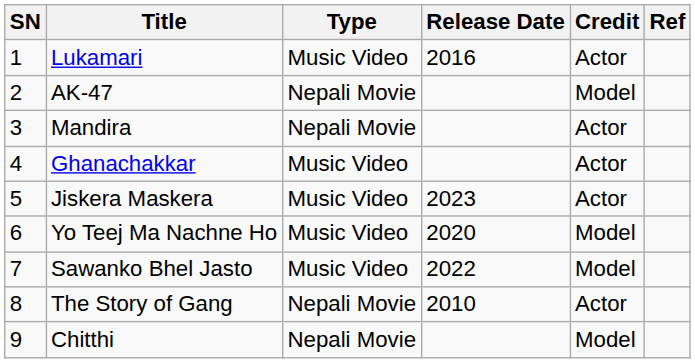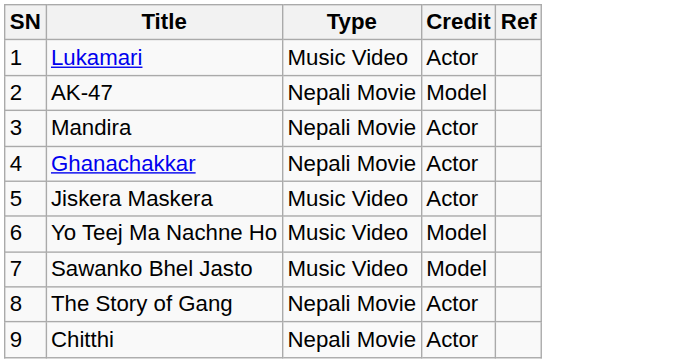- column: Release Date | 2016 | 2023 | 2020 | 2022 | 2010
Ghanachakkar | Type: Music Video -> Nepali Movie
Chitthi | Credit: Model -> Actor
